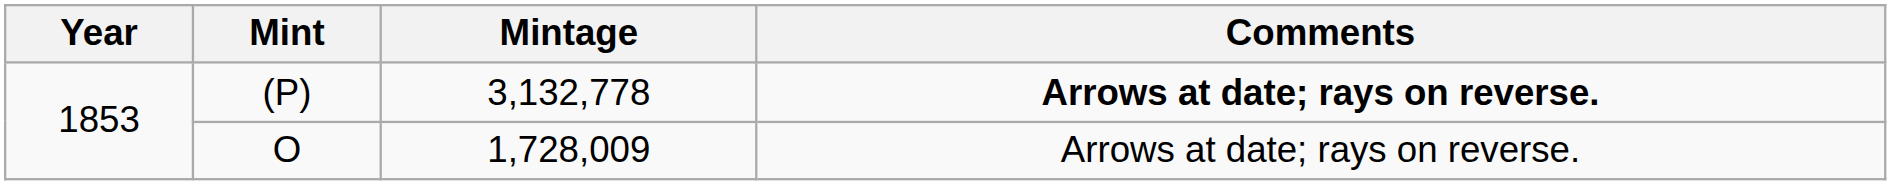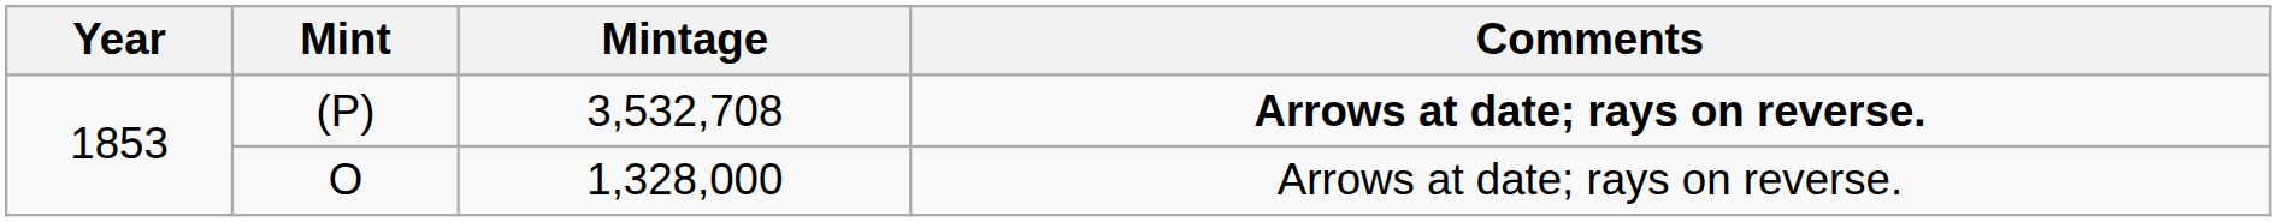(P) | Mintage: 3,132,778 -> 3,532,708
O | Mintage: 1,728,009 -> 1,328,000
